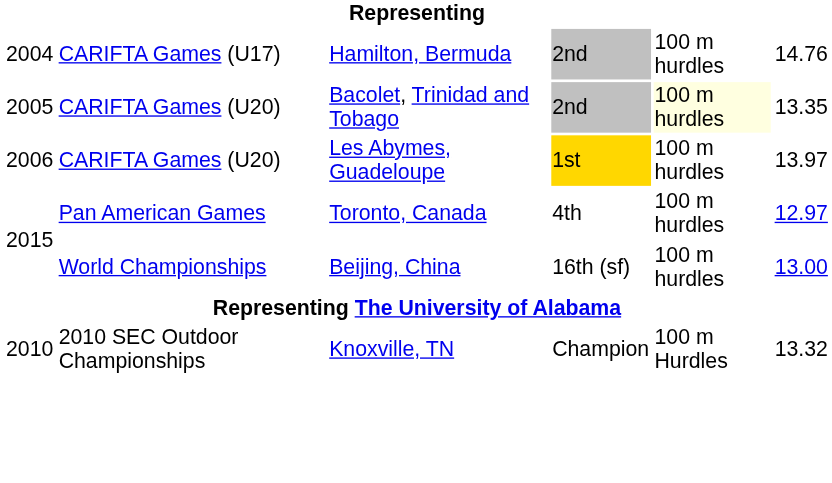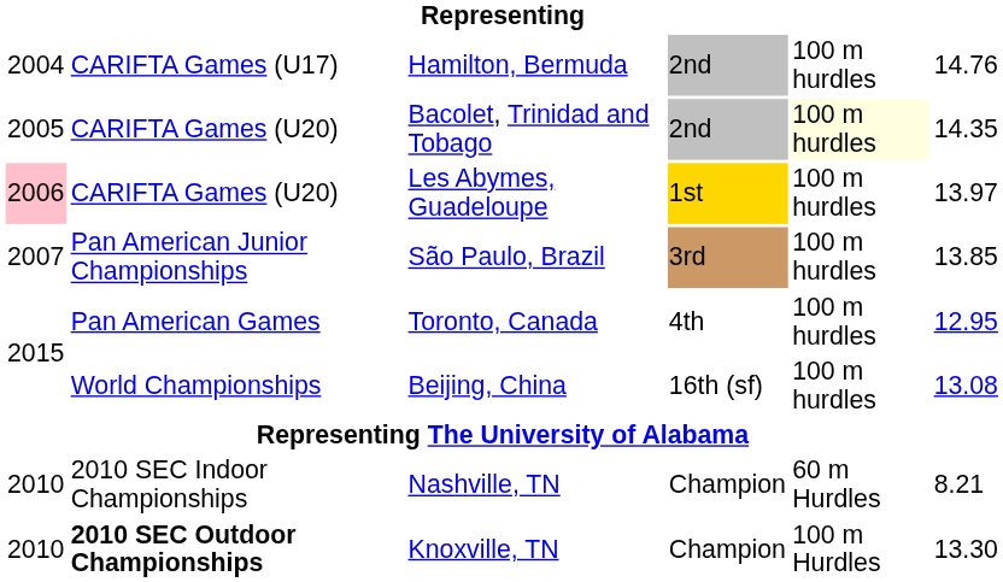Bacolet, Trinidad and Tobago | column 6: 13.35 -> 14.35
Les Abymes, Guadeloupe | column 1: no background -> pink background
+ row: 2007 | Pan American Junior Championships | São Paulo, Brazil | 3rd | 100 m hurdles | 13.85
Toronto, Canada | column 6: 12.97 -> 12.95
Beijing, China | column 6: 13.00 -> 13.08
+ row: 2010 | 2010 SEC Indoor Championships | Nashville, TN | Champion | 60 m Hurdles | 8.21
Knoxville, TN | column 2: normal -> bold
Knoxville, TN | column 6: 13.32 -> 13.30
